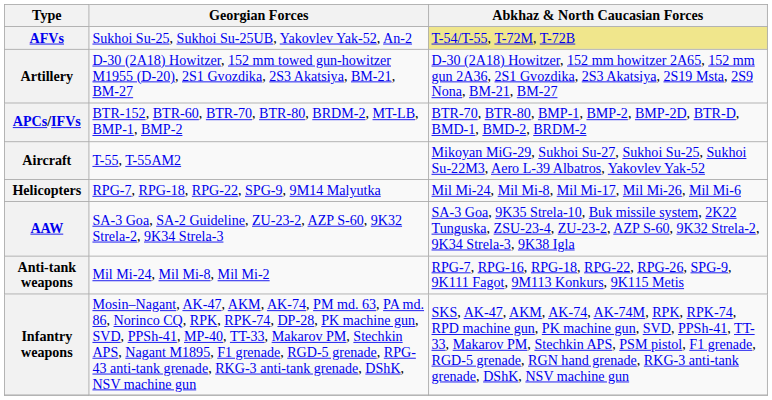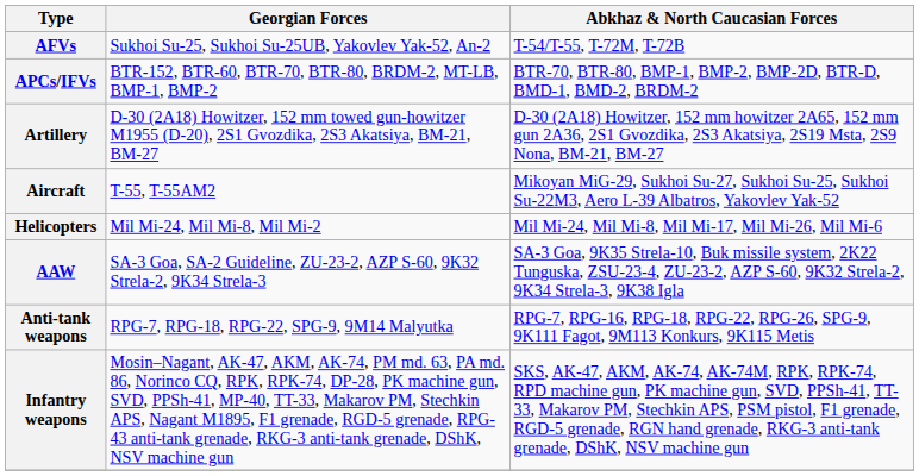AFVs | Abkhaz & North Caucasian Forces: khaki background -> no background
rows swapped: APCs/IFVs <-> Artillery
Helicopters | Georgian Forces: RPG-7, RPG-18, RPG-22, SPG-9, 9M14 Malyutka -> Mil Mi-24, Mil Mi-8, Mil Mi-2
Anti-tank weapons | Georgian Forces: Mil Mi-24, Mil Mi-8, Mil Mi-2 -> RPG-7, RPG-18, RPG-22, SPG-9, 9M14 Malyutka
